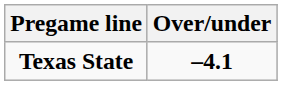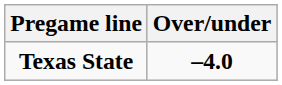Texas State | Over/under: –4.1 -> –4.0
